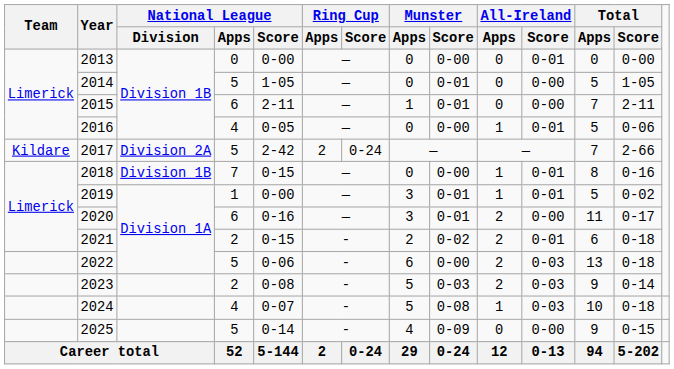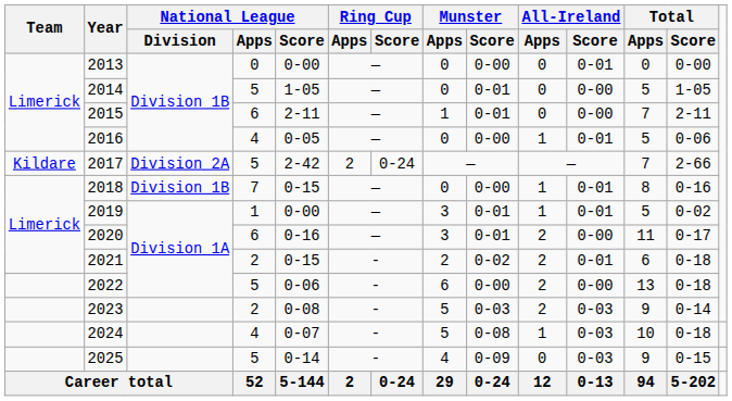2022 | All-Ireland / Score: 0-03 -> 0-00
2025 | All-Ireland / Score: 0-00 -> 0-03
